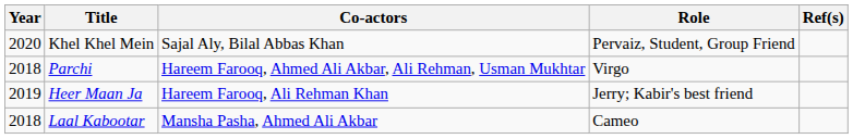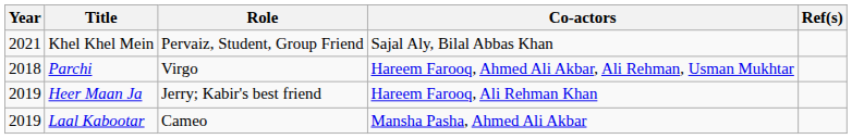columns swapped: Role <-> Co-actors
Khel Khel Mein | Year: 2020 -> 2021
Laal Kabootar | Year: 2018 -> 2019
